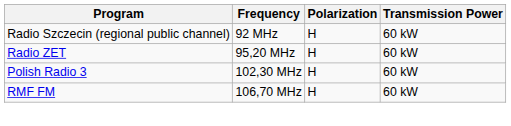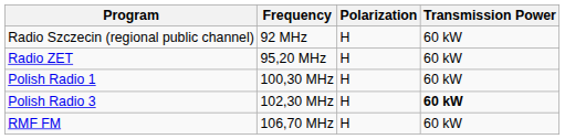+ row: Polish Radio 1 | 100,30 MHz | H | 60 kW
Polish Radio 3 | Transmission Power: normal -> bold
